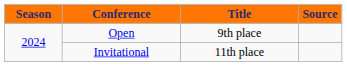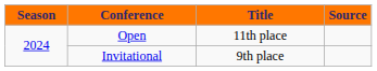Open | Title: 9th place -> 11th place
Invitational | Title: 11th place -> 9th place
